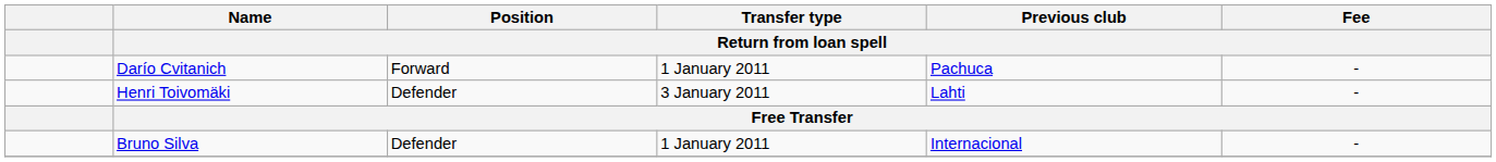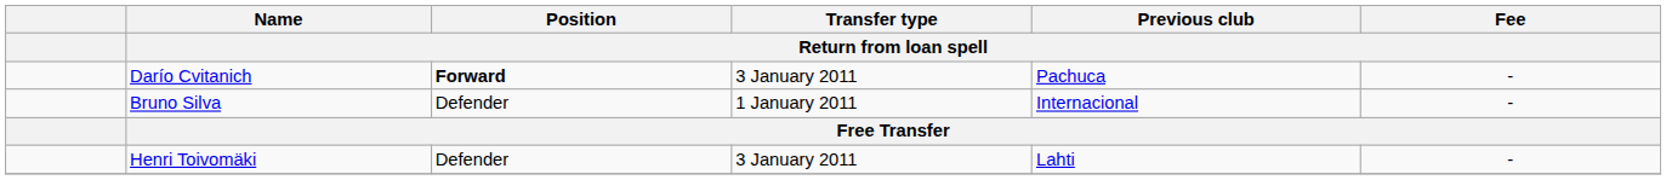Darío Cvitanich | Position / Return from loan spell: normal -> bold
Darío Cvitanich | Transfer type / Return from loan spell: 1 January 2011 -> 3 January 2011
rows swapped: Bruno Silva <-> Henri Toivomäki
